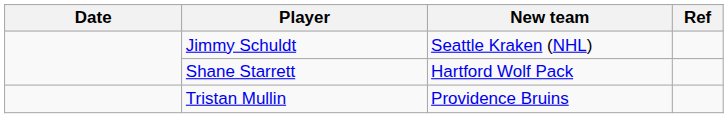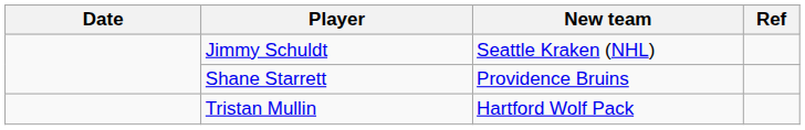Shane Starrett | New team: Hartford Wolf Pack -> Providence Bruins
Tristan Mullin | New team: Providence Bruins -> Hartford Wolf Pack
